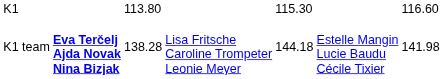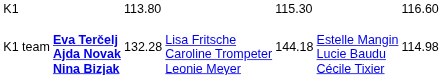K1 team | column 3: 138.28 -> 132.28
K1 team | column 7: 141.98 -> 114.98
